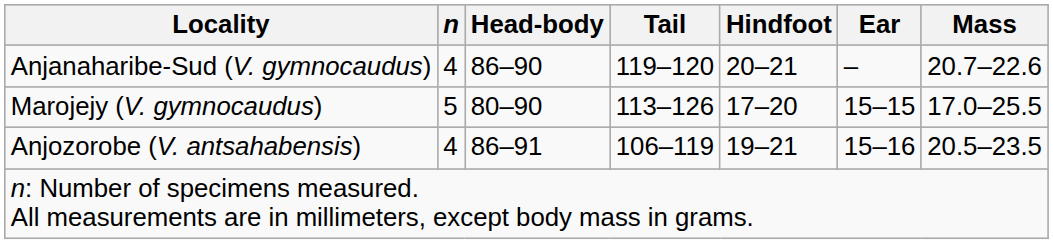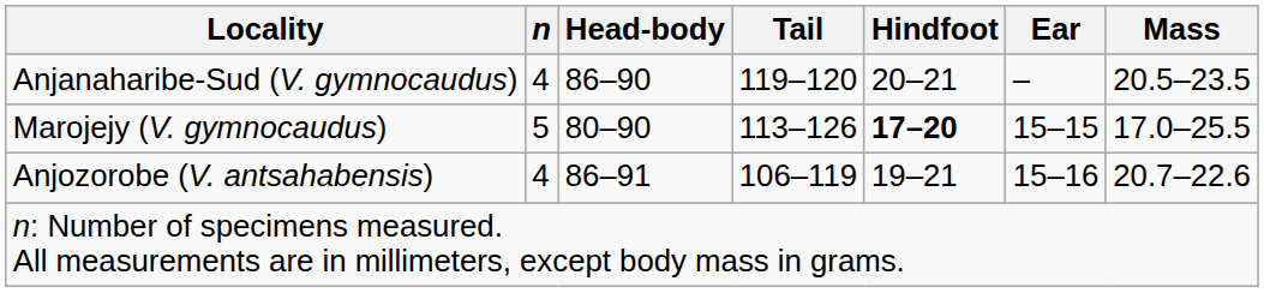Anjanaharibe-Sud (V. gymnocaudus) | Mass: 20.7–22.6 -> 20.5–23.5
Marojejy (V. gymnocaudus) | Hindfoot: normal -> bold
Anjozorobe (V. antsahabensis) | Mass: 20.5–23.5 -> 20.7–22.6
